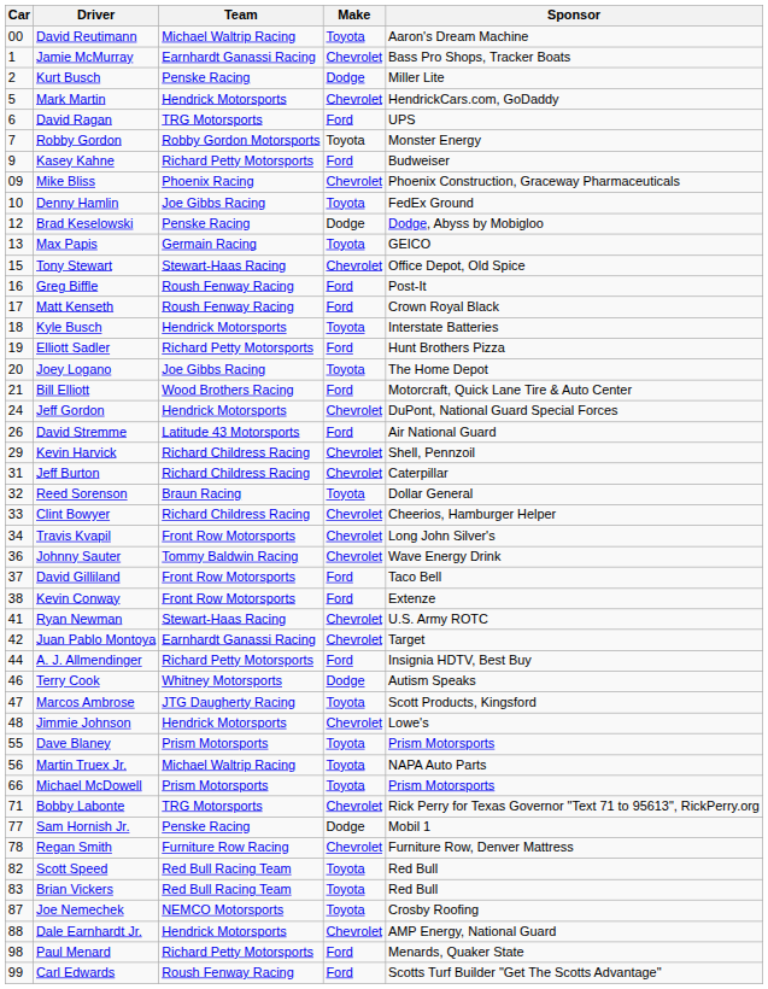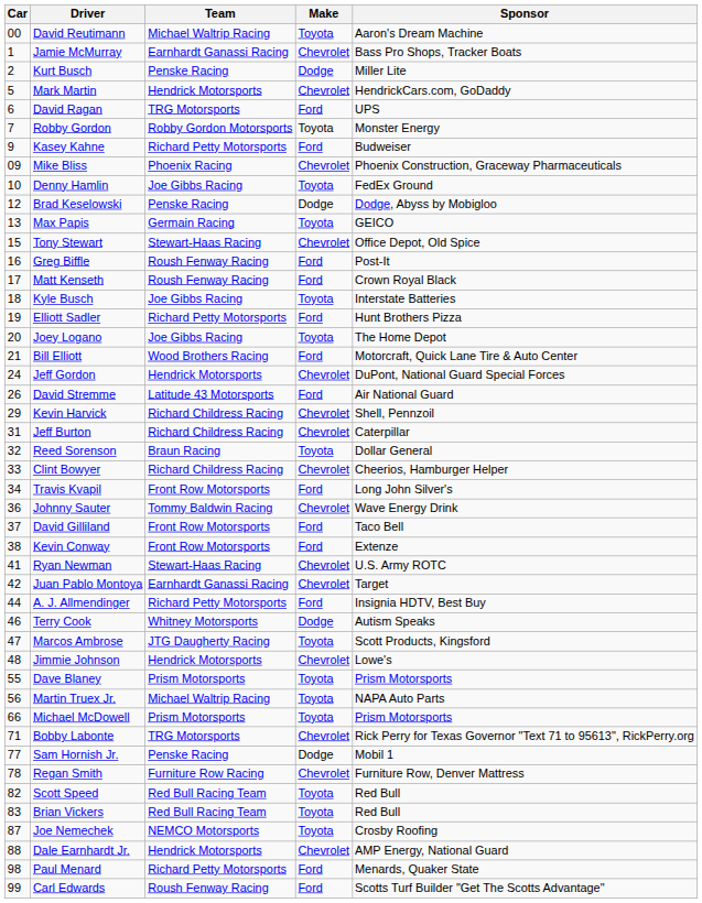Kyle Busch | Team: Hendrick Motorsports -> Joe Gibbs Racing
Travis Kvapil | Make: Chevrolet -> Ford
